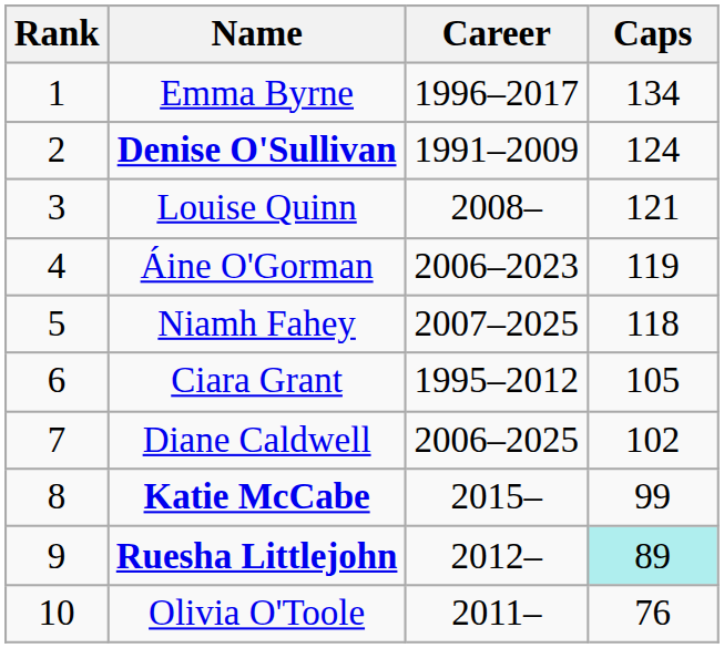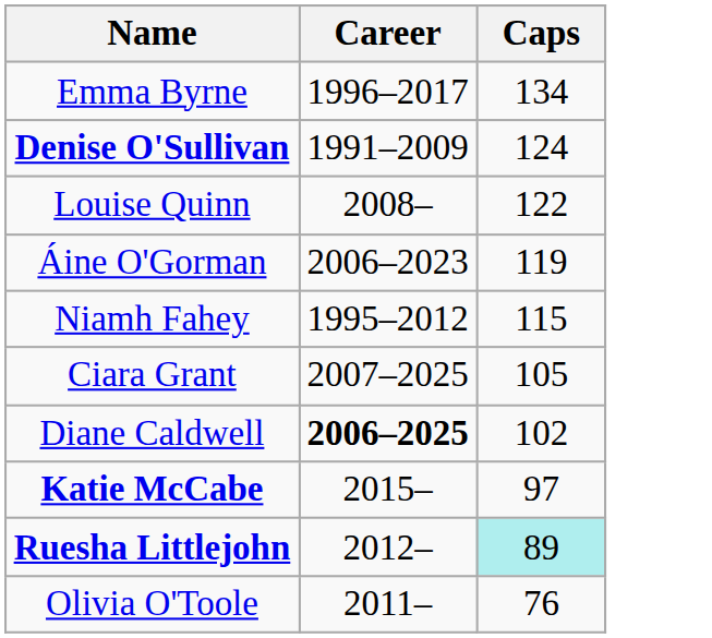- column: Rank | 1 | 2 | 3 | 4 | 5 | 6 | 7 | 8 | 9 | 10
Louise Quinn | Caps: 121 -> 122
Niamh Fahey | Career: 2007–2025 -> 1995–2012
Niamh Fahey | Caps: 118 -> 115
Ciara Grant | Career: 1995–2012 -> 2007–2025
Diane Caldwell | Career: normal -> bold
Katie McCabe | Caps: 99 -> 97
